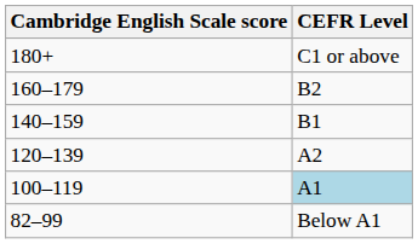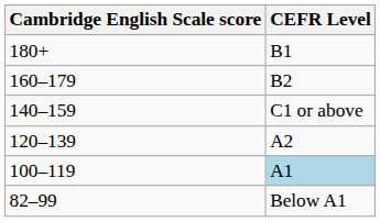180+ | CEFR Level: C1 or above -> B1
140–159 | CEFR Level: B1 -> C1 or above
